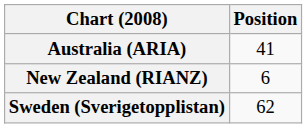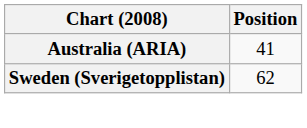- row: New Zealand (RIANZ) | 6
